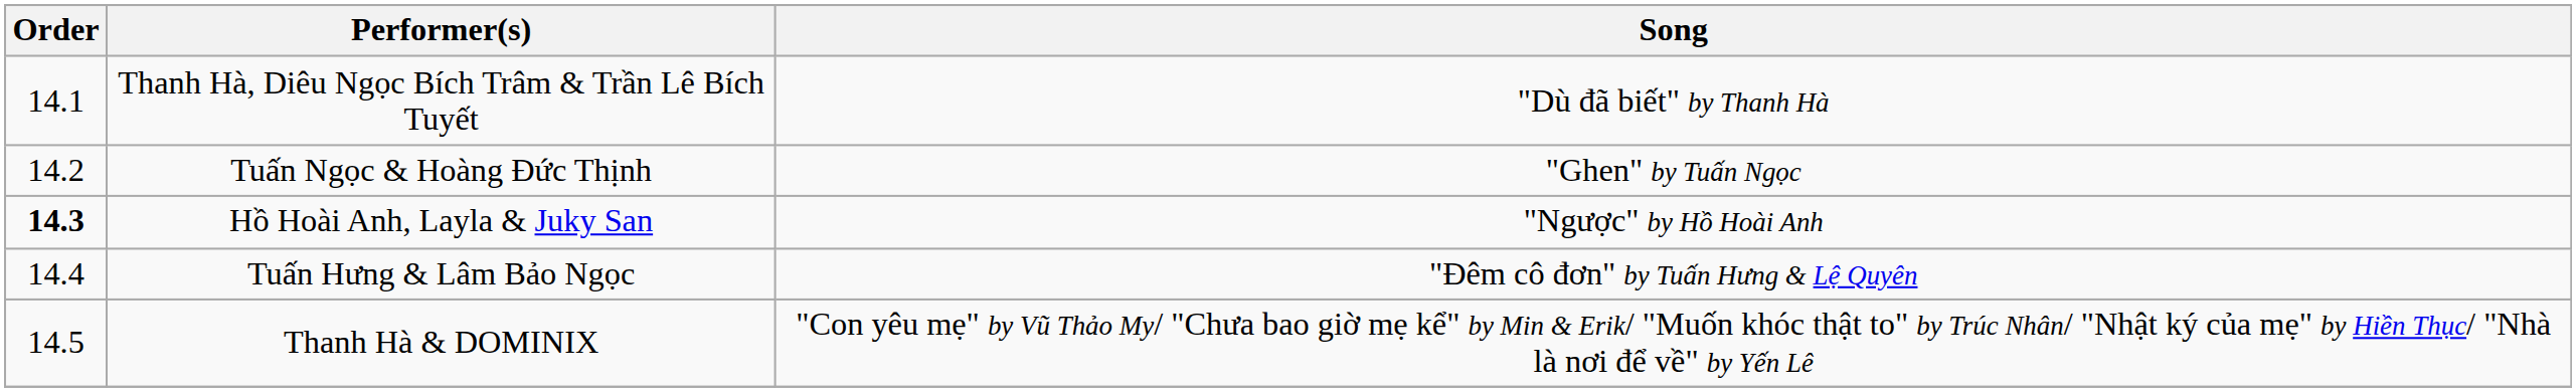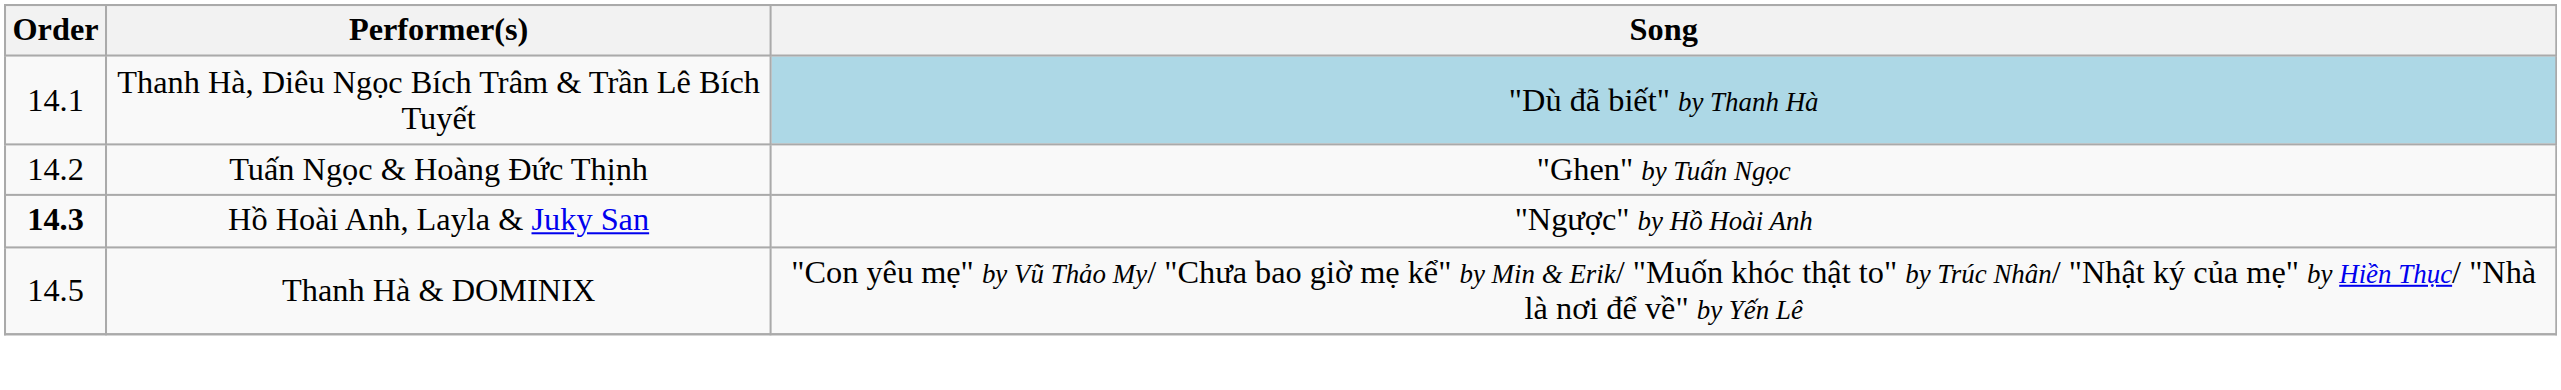Thanh Hà, Diêu Ngọc Bích Trâm & Trần Lê Bích Tuyết | Song: no background -> lightblue background
- row: 14.4 | Tuấn Hưng & Lâm Bảo Ngọc | "Đêm cô đơn" by Tuấn Hưng & Lệ Quyên
